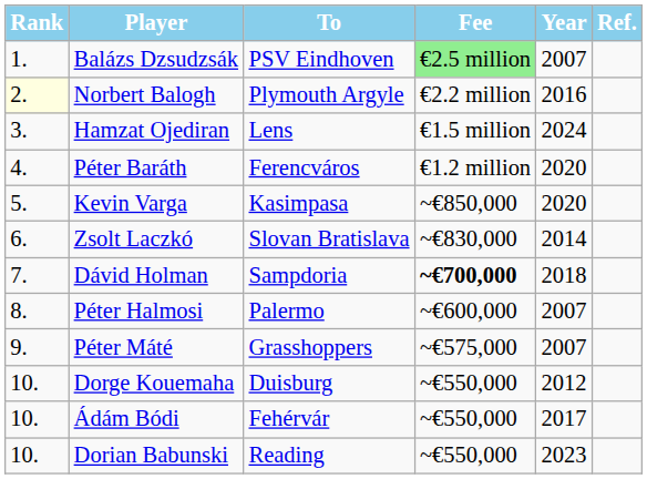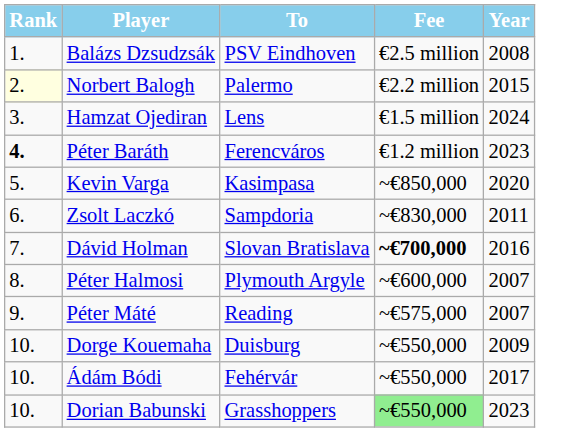- column: Ref.
Balázs Dzsudzsák | Fee: lightgreen background -> no background
Balázs Dzsudzsák | Year: 2007 -> 2008
Norbert Balogh | To: Plymouth Argyle -> Palermo
Norbert Balogh | Year: 2016 -> 2015
Péter Baráth | Rank: normal -> bold
Péter Baráth | Year: 2020 -> 2023
Zsolt Laczkó | To: Slovan Bratislava -> Sampdoria
Zsolt Laczkó | Year: 2014 -> 2011
Dávid Holman | To: Sampdoria -> Slovan Bratislava
Dávid Holman | Year: 2018 -> 2016
Péter Halmosi | To: Palermo -> Plymouth Argyle
Péter Máté | To: Grasshoppers -> Reading
Dorge Kouemaha | Year: 2012 -> 2009
Dorian Babunski | To: Reading -> Grasshoppers
Dorian Babunski | Fee: no background -> lightgreen background
